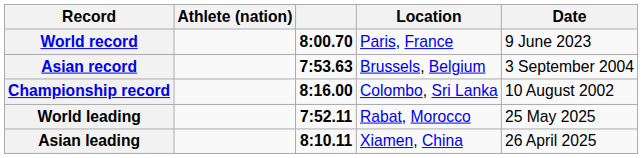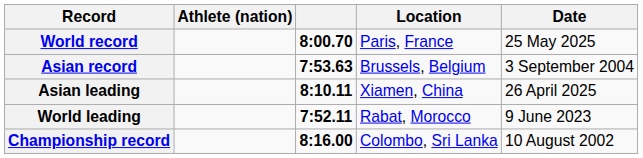World record | Date: 9 June 2023 -> 25 May 2025
rows swapped: Championship record <-> Asian leading
World leading | Date: 25 May 2025 -> 9 June 2023
